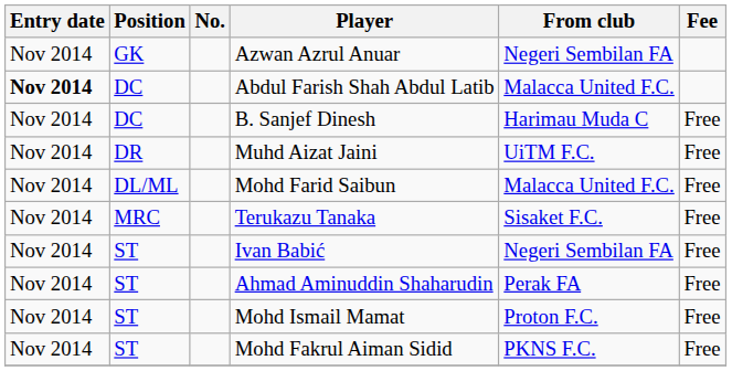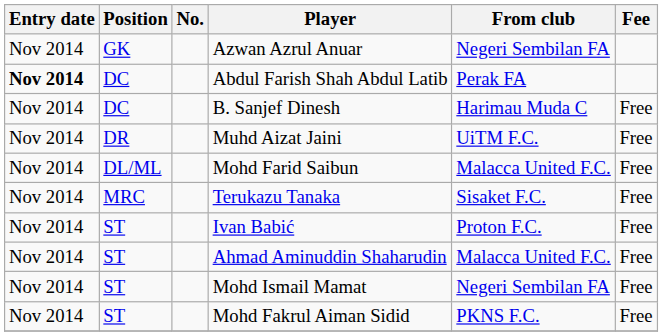Abdul Farish Shah Abdul Latib | From club: Malacca United F.C. -> Perak FA
Ivan Babić | From club: Negeri Sembilan FA -> Proton F.C.
Ahmad Aminuddin Shaharudin | From club: Perak FA -> Malacca United F.C.
Mohd Ismail Mamat | From club: Proton F.C. -> Negeri Sembilan FA
